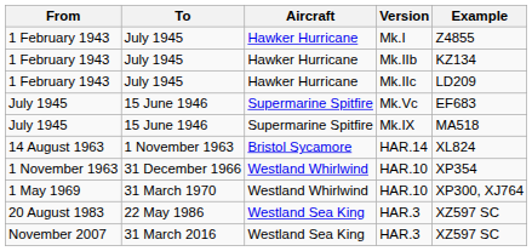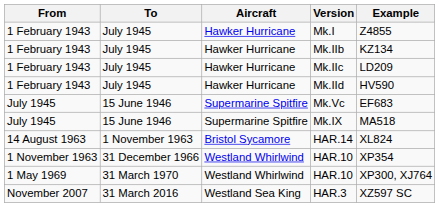+ row: 1 February 1943 | July 1945 | Hawker Hurricane | Mk.IId | HV590
- row: 20 August 1983 | 22 May 1986 | Westland Sea King | HAR.3 | XZ597 SC
